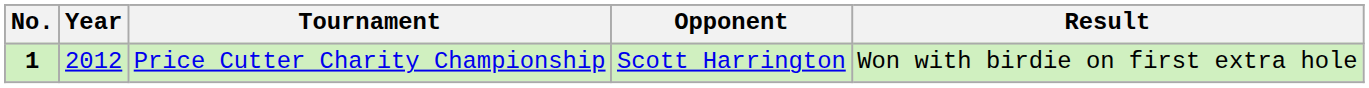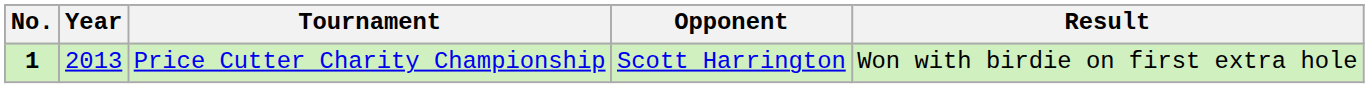Price Cutter Charity Championship | Year: 2012 -> 2013
